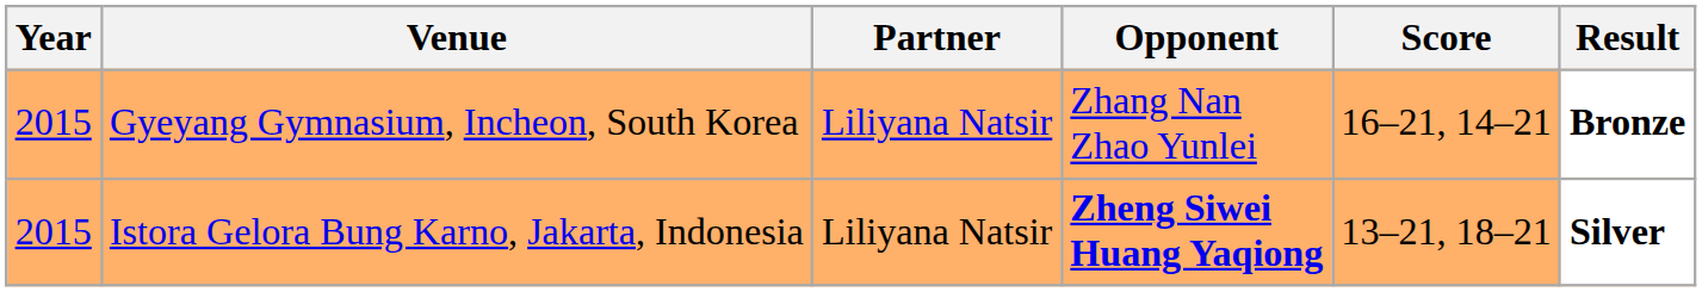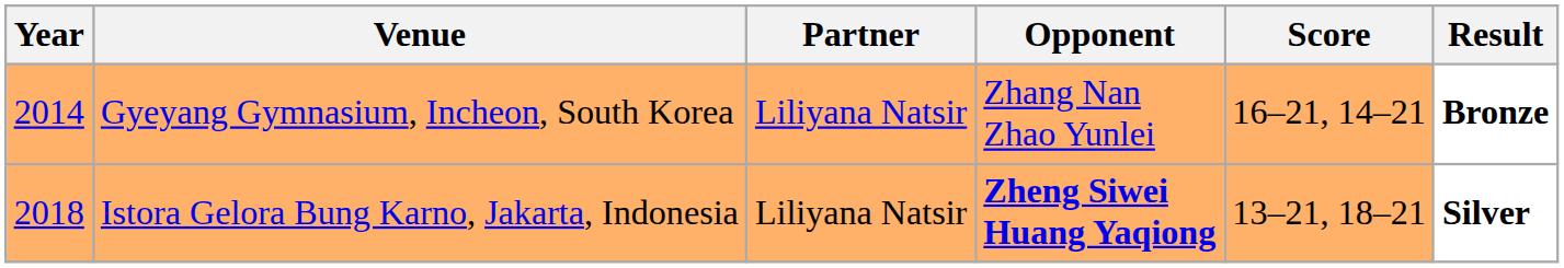Gyeyang Gymnasium, Incheon, South Korea | Year: 2015 -> 2014
Istora Gelora Bung Karno, Jakarta, Indonesia | Year: 2015 -> 2018
